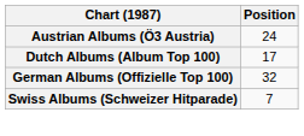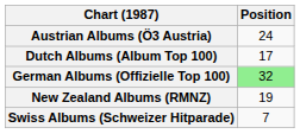German Albums (Offizielle Top 100) | Position: no background -> lightgreen background
+ row: New Zealand Albums (RMNZ) | 19
